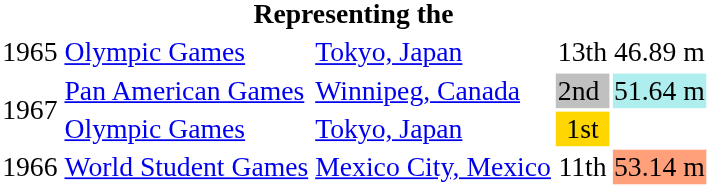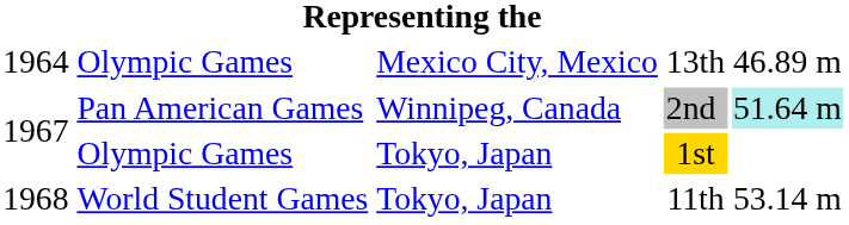13th | column 1: 1965 -> 1964
13th | column 3: Tokyo, Japan -> Mexico City, Mexico
11th | column 1: 1966 -> 1968
11th | column 3: Mexico City, Mexico -> Tokyo, Japan
11th | column 5: lightsalmon background -> no background
